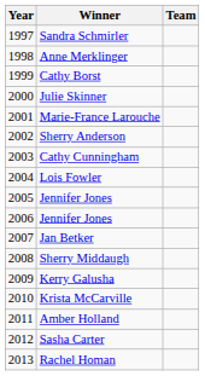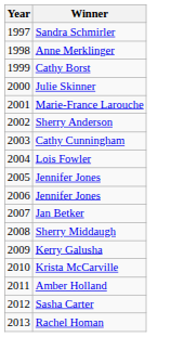- column: Team
